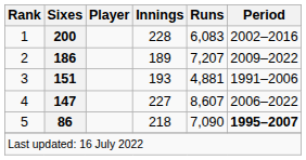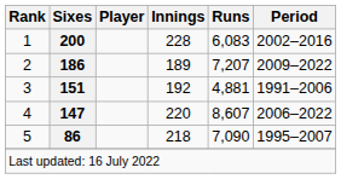3 | Innings: 193 -> 192
4 | Innings: 227 -> 220
5 | Period: bold -> normal
